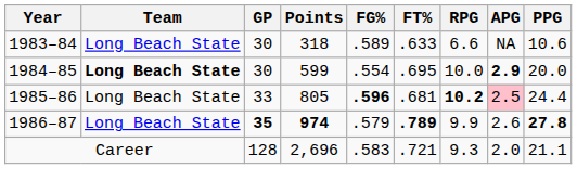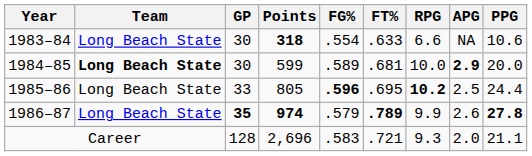1983–84 | Points: normal -> bold
1983–84 | FG%: .589 -> .554
1984–85 | FG%: .554 -> .589
1984–85 | FT%: .695 -> .681
1985–86 | FT%: .681 -> .695
1985–86 | APG: pink background -> no background
